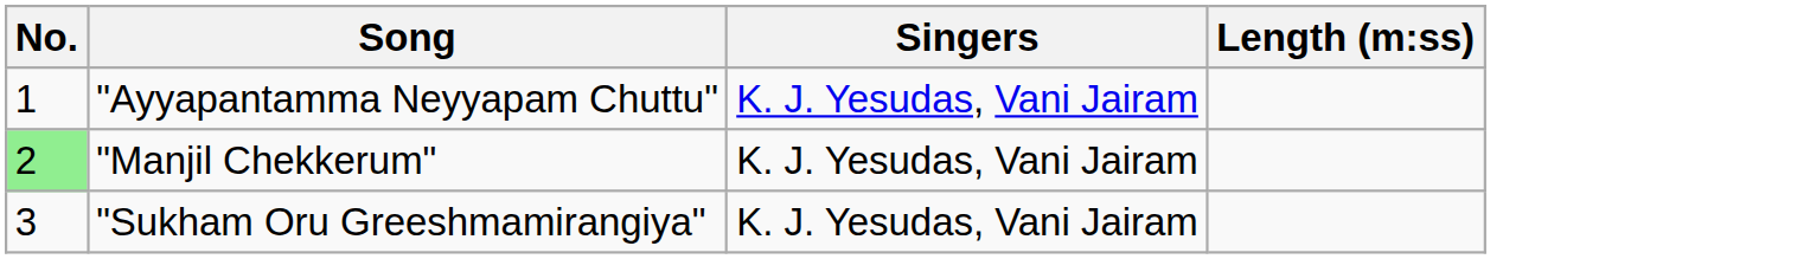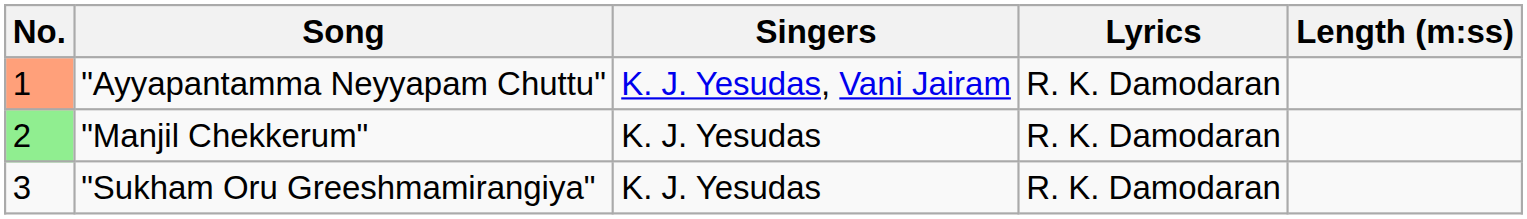+ column: Lyrics | R. K. Damodaran | R. K. Damodaran | R. K. Damodaran
"Ayyapantamma Neyyapam Chuttu" | No.: no background -> lightsalmon background
"Manjil Chekkerum" | Singers: K. J. Yesudas, Vani Jairam -> K. J. Yesudas
"Sukham Oru Greeshmamirangiya" | Singers: K. J. Yesudas, Vani Jairam -> K. J. Yesudas
